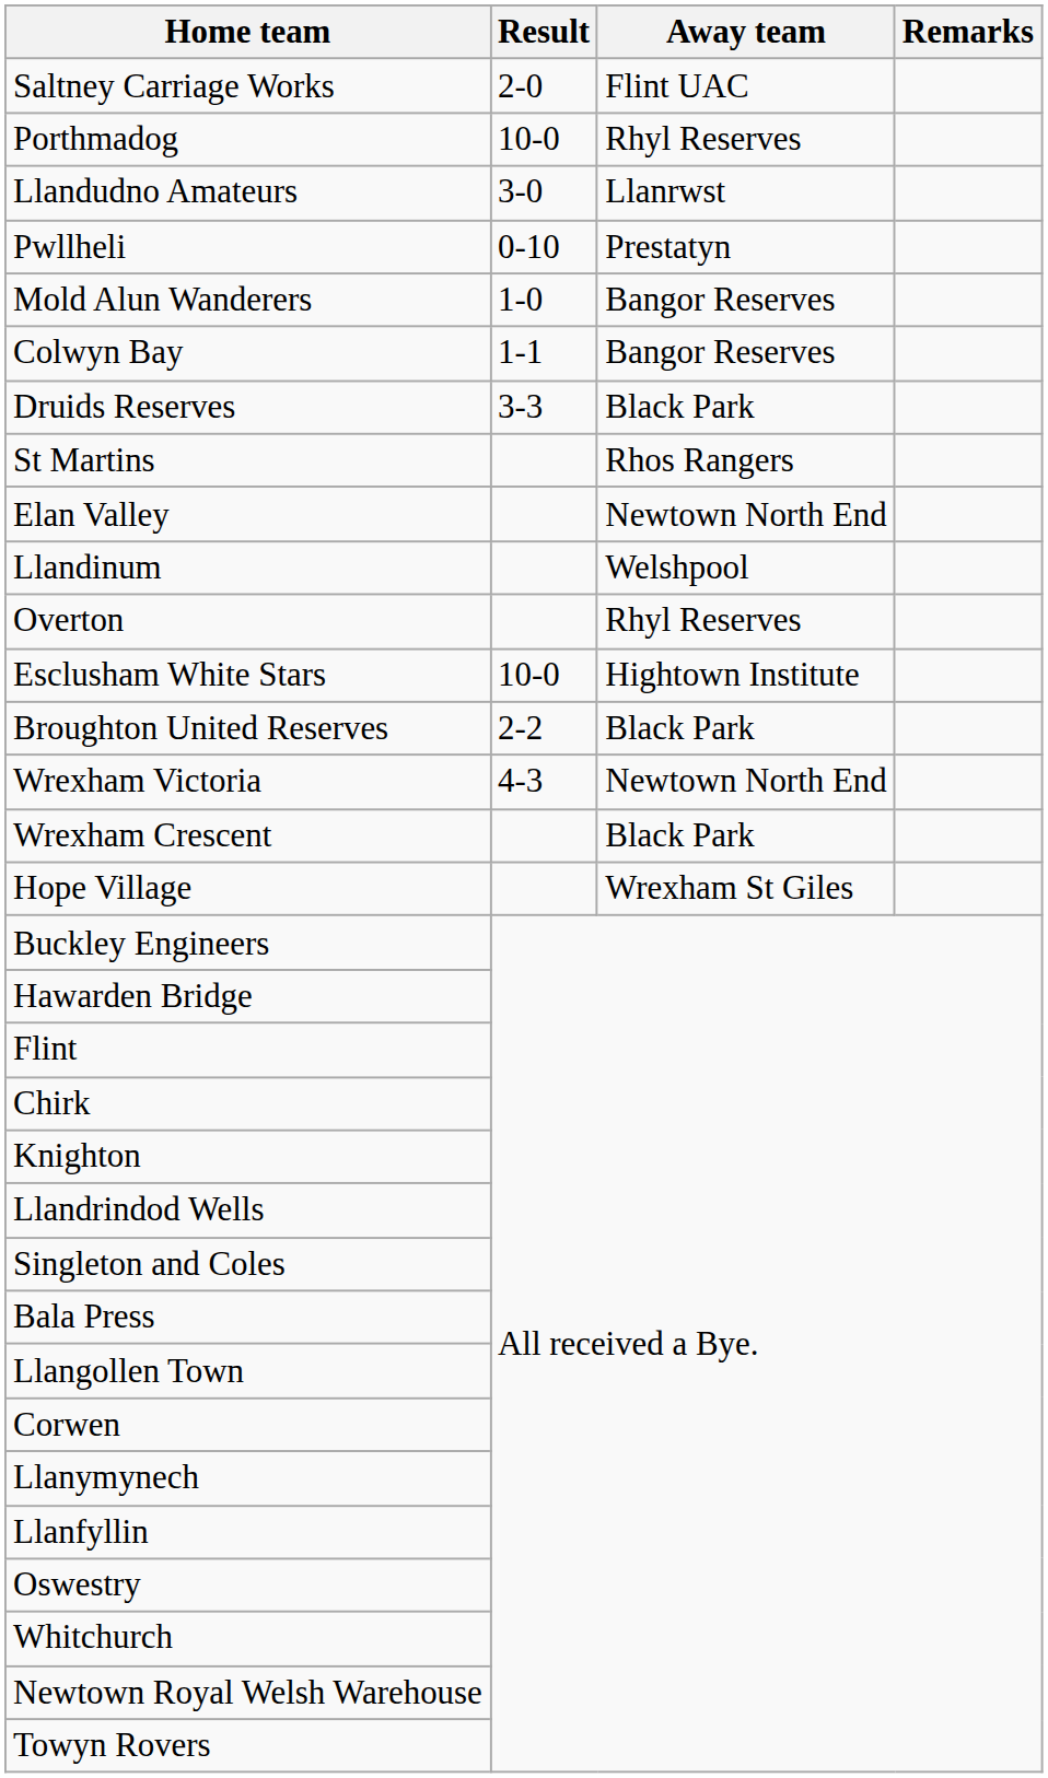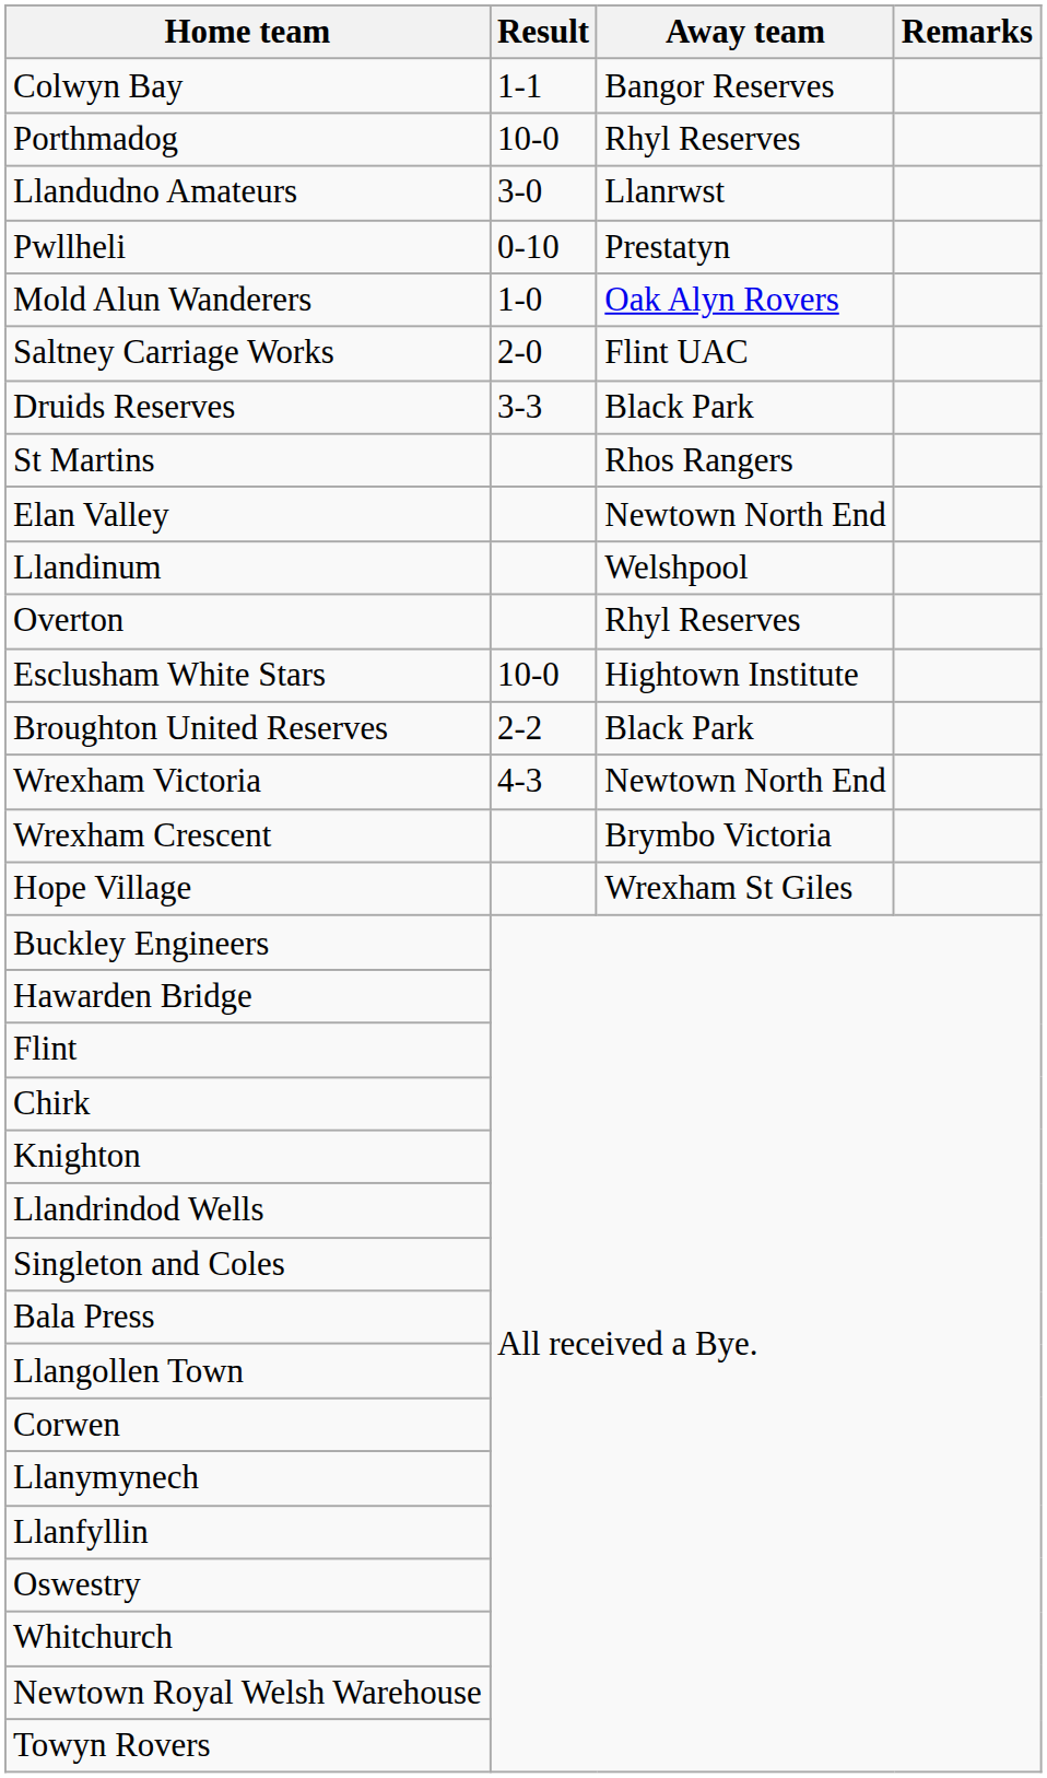rows swapped: Colwyn Bay <-> Saltney Carriage Works
Mold Alun Wanderers | Away team: Bangor Reserves -> Oak Alyn Rovers
Wrexham Crescent | Away team: Black Park -> Brymbo Victoria
